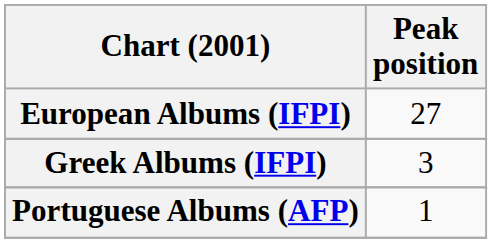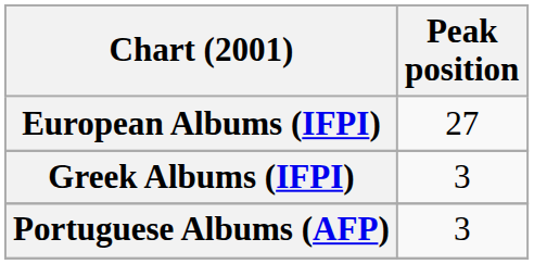Portuguese Albums (AFP) | Peak position: 1 -> 3
